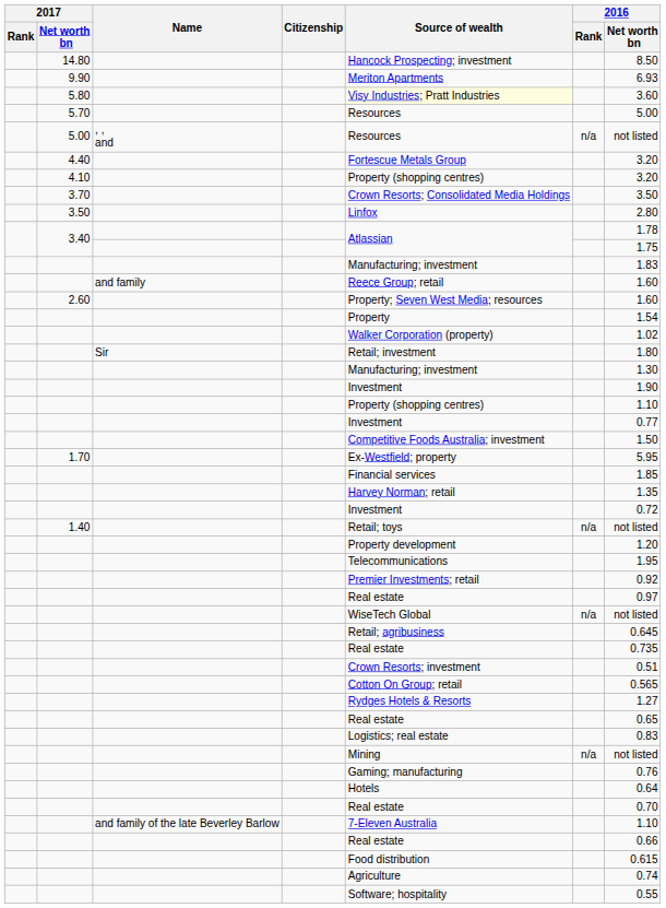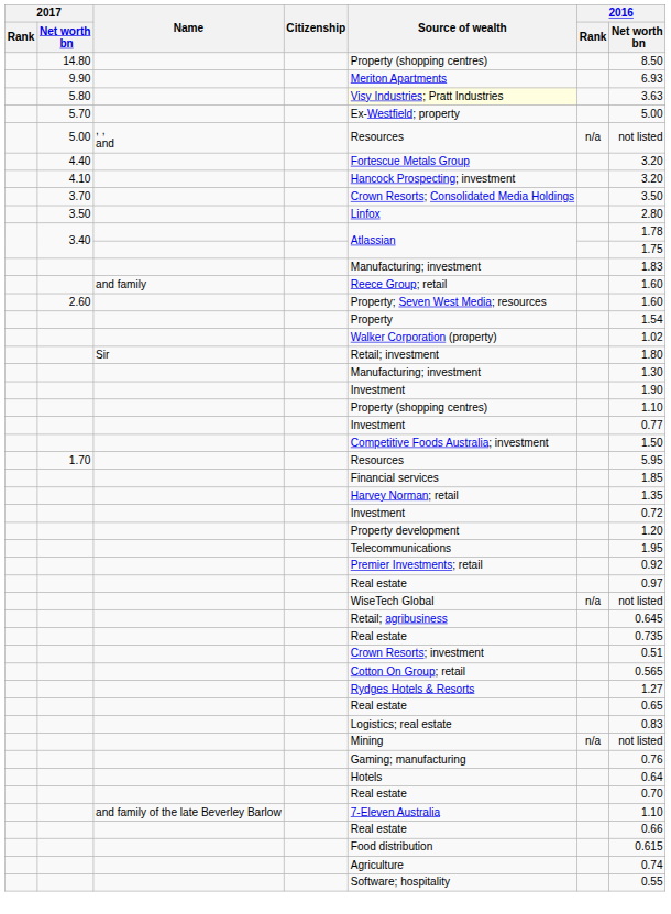14.80 | Source of wealth: Hancock Prospecting; investment -> Property (shopping centres)
5.80 | 2016 / Net worth bn: 3.60 -> 3.63
5.70 | Source of wealth: Resources -> Ex-Westfield; property
4.10 | Source of wealth: Property (shopping centres) -> Hancock Prospecting; investment
1.70 | Source of wealth: Ex-Westfield; property -> Resources
- row: 1.40 | Retail; toys | n/a | not listed
